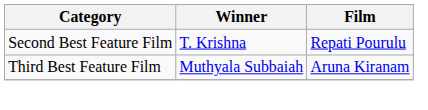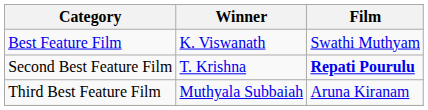+ row: Best Feature Film | K. Viswanath | Swathi Muthyam
Second Best Feature Film | Film: normal -> bold
